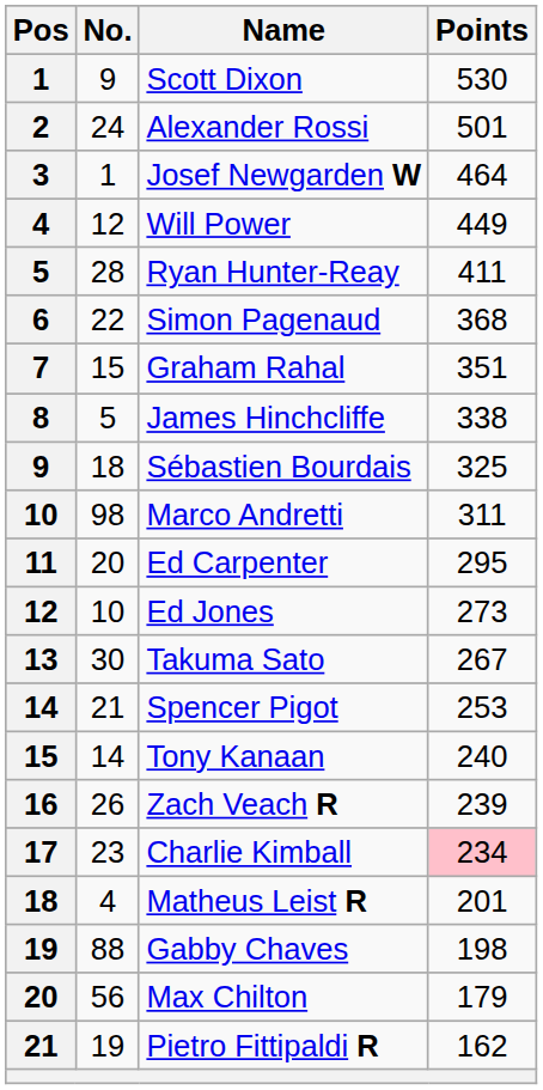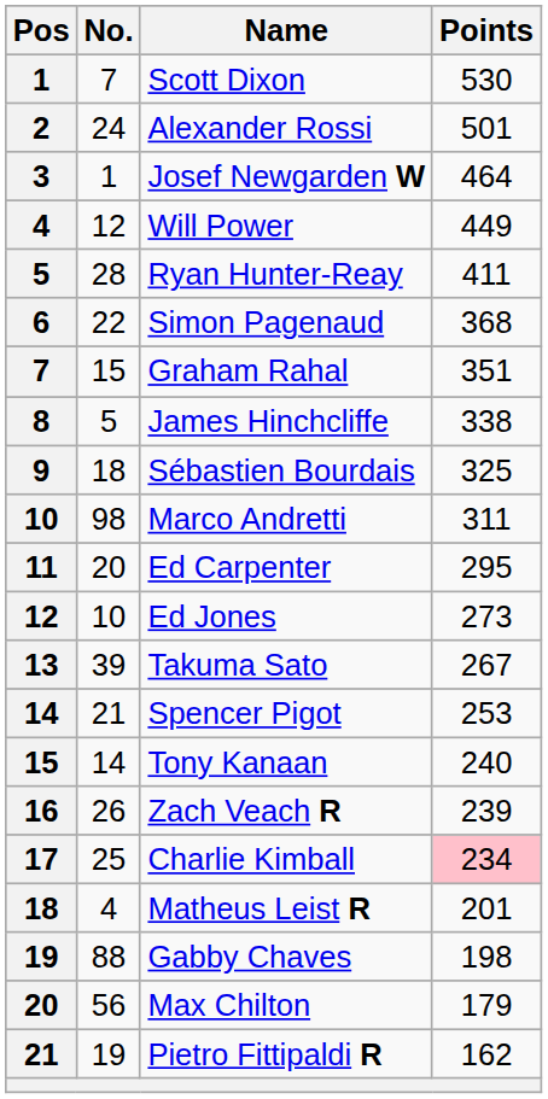Scott Dixon | No.: 9 -> 7
Takuma Sato | No.: 30 -> 39
Charlie Kimball | No.: 23 -> 25
